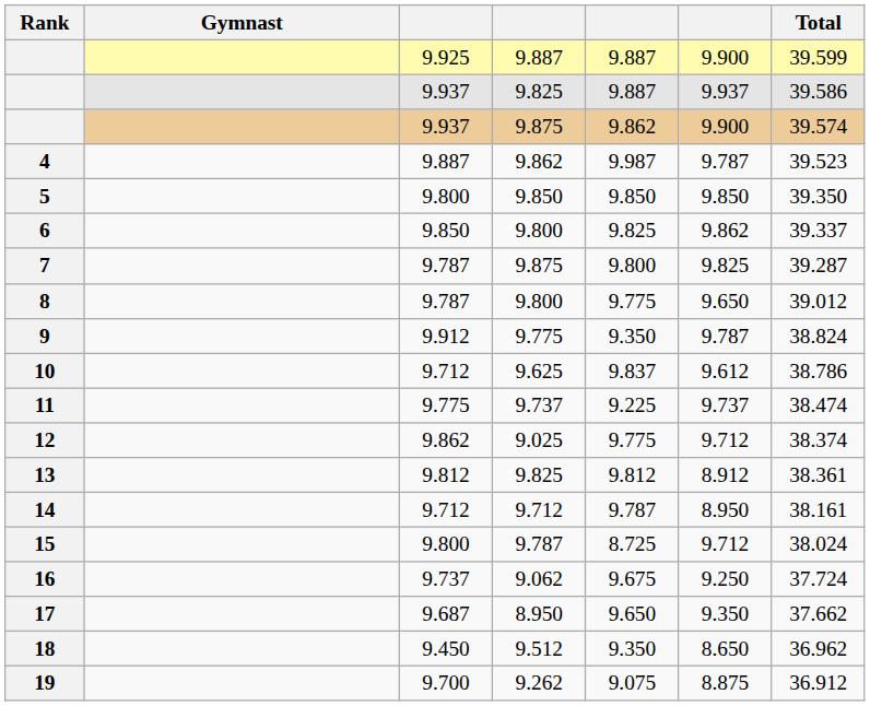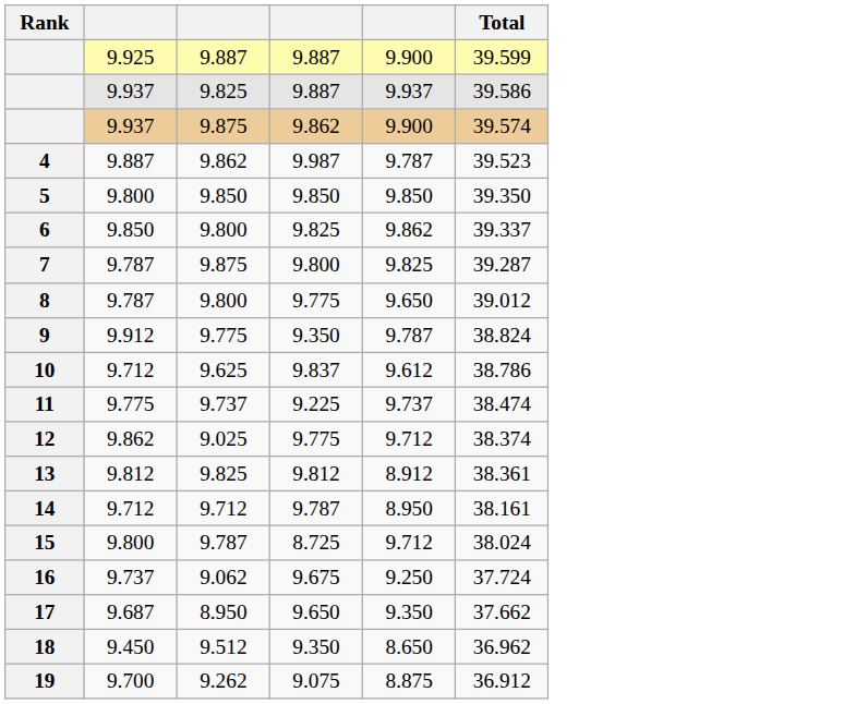- column: Gymnast
